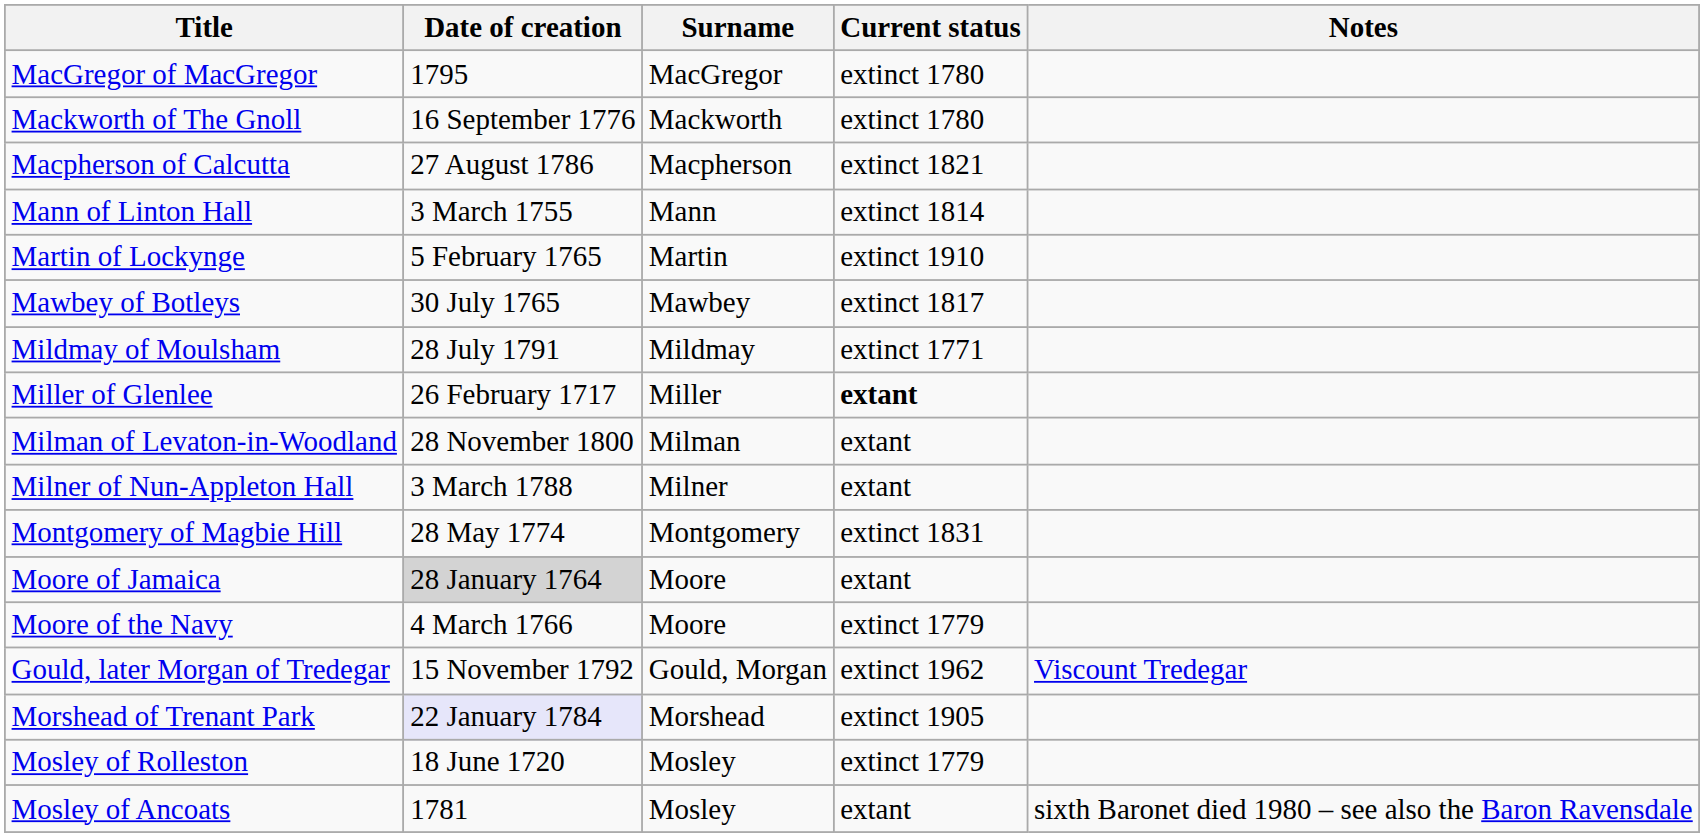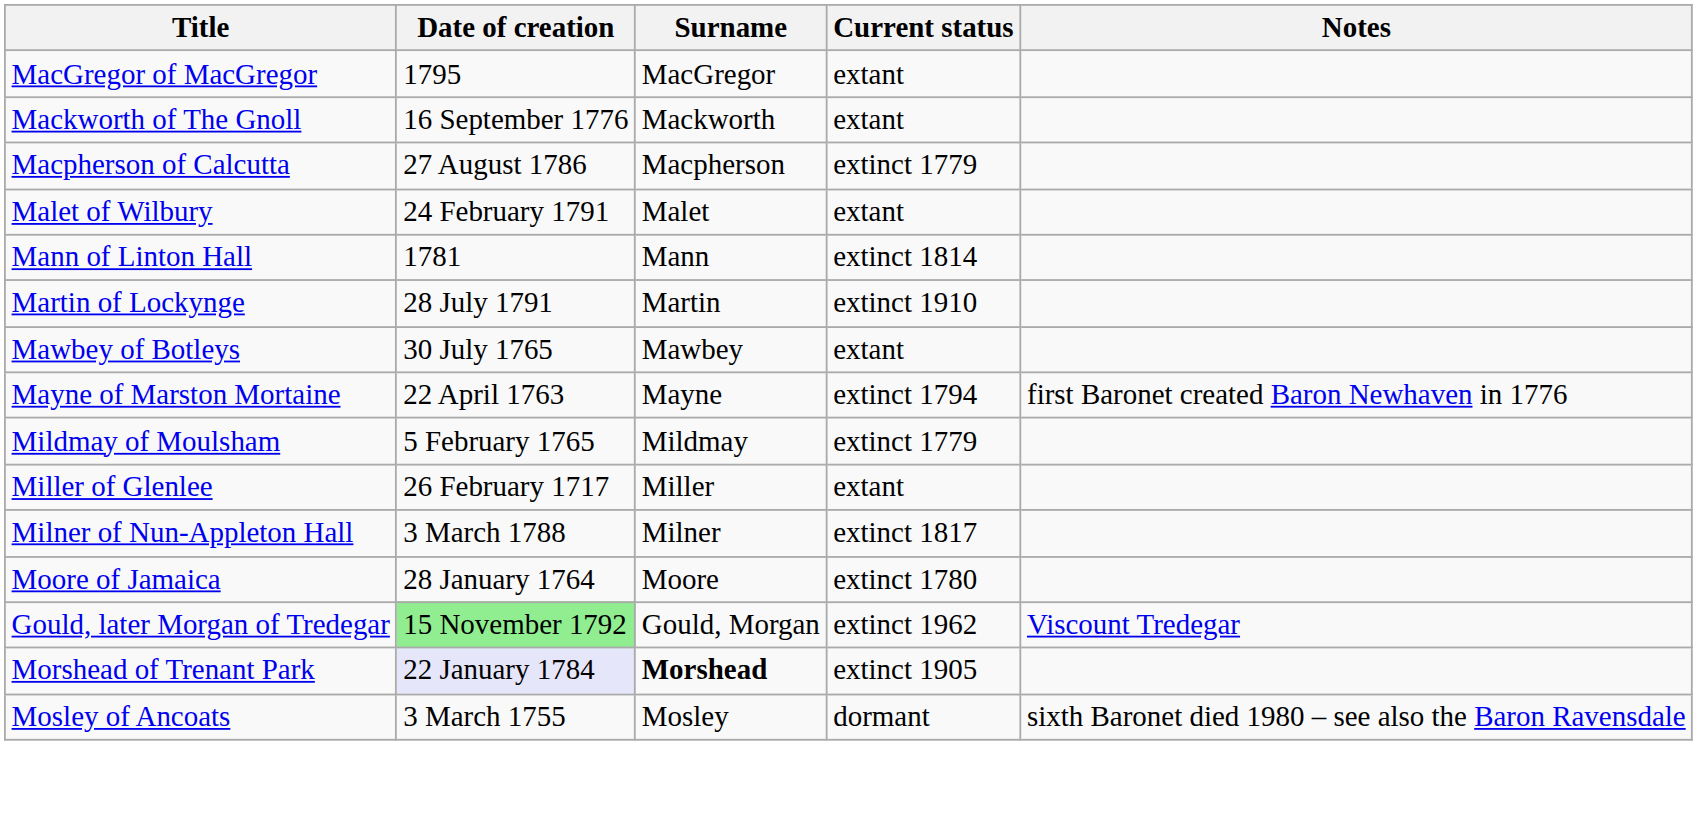MacGregor of MacGregor | Current status: extinct 1780 -> extant
Mackworth of The Gnoll | Current status: extinct 1780 -> extant
Macpherson of Calcutta | Current status: extinct 1821 -> extinct 1779
+ row: Malet of Wilbury | 24 February 1791 | Malet | extant
Mann of Linton Hall | Date of creation: 3 March 1755 -> 1781
Martin of Lockynge | Date of creation: 5 February 1765 -> 28 July 1791
Mawbey of Botleys | Current status: extinct 1817 -> extant
+ row: Mayne of Marston Mortaine | 22 April 1763 | Mayne | extinct 1794 | first Baronet created Baron Newhaven in 1776
Mildmay of Moulsham | Date of creation: 28 July 1791 -> 5 February 1765
Mildmay of Moulsham | Current status: extinct 1771 -> extinct 1779
Miller of Glenlee | Current status: bold -> normal
- row: Milman of Levaton-in-Woodland | 28 November 1800 | Milman | extant
Milner of Nun-Appleton Hall | Current status: extant -> extinct 1817
- row: Montgomery of Magbie Hill | 28 May 1774 | Montgomery | extinct 1831
Moore of Jamaica | Date of creation: lightgrey background -> no background
Moore of Jamaica | Current status: extant -> extinct 1780
- row: Moore of the Navy | 4 March 1766 | Moore | extinct 1779
Gould, later Morgan of Tredegar | Date of creation: no background -> lightgreen background
Morshead of Trenant Park | Surname: normal -> bold
- row: Mosley of Rolleston | 18 June 1720 | Mosley | extinct 1779
Mosley of Ancoats | Date of creation: 1781 -> 3 March 1755
Mosley of Ancoats | Current status: extant -> dormant
